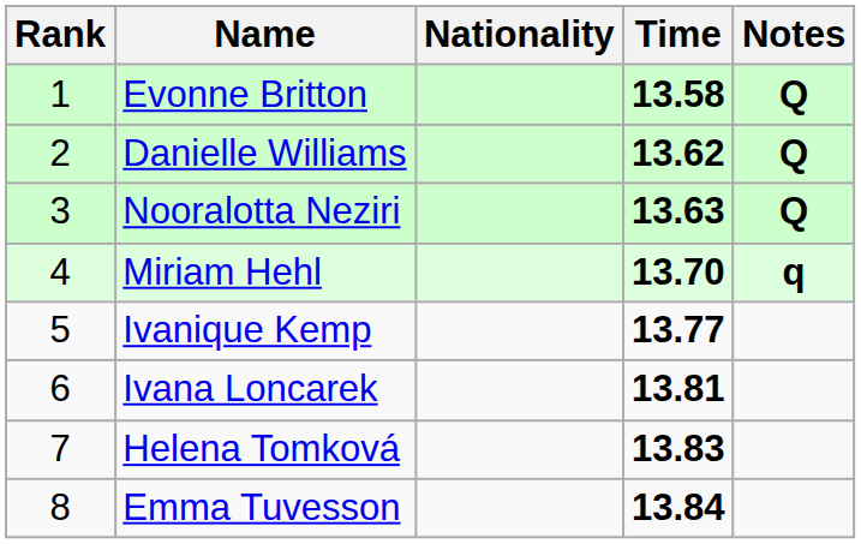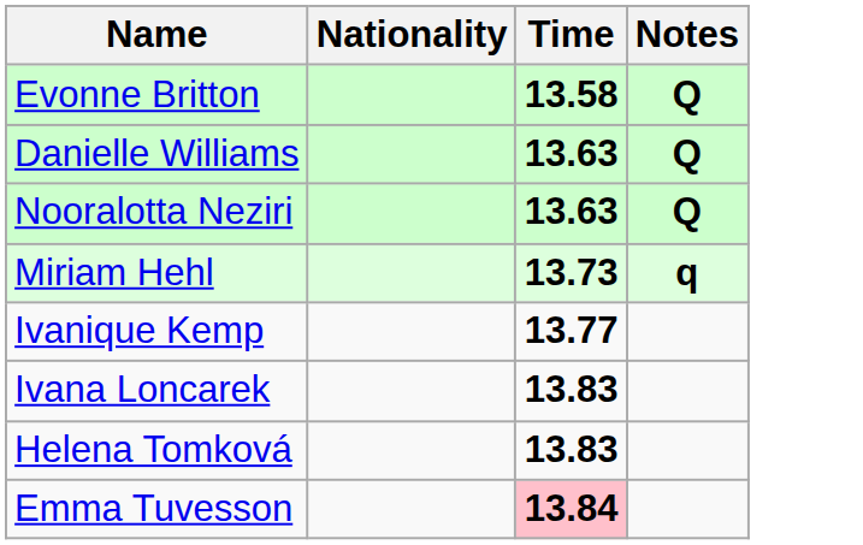- column: Rank | 1 | 2 | 3 | 4 | 5 | 6 | 7 | 8
Danielle Williams | Time: 13.62 -> 13.63
Miriam Hehl | Time: 13.70 -> 13.73
Ivana Loncarek | Time: 13.81 -> 13.83
Emma Tuvesson | Time: no background -> pink background
